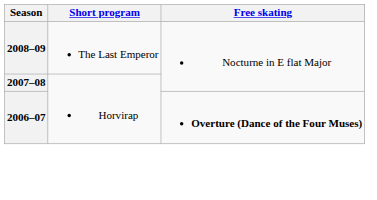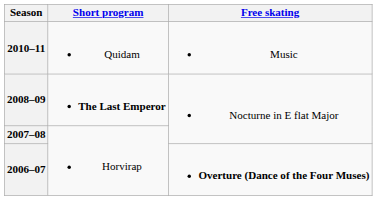+ row: 2010–11 | Quidam | Music
2008–09 | Short program: normal -> bold
